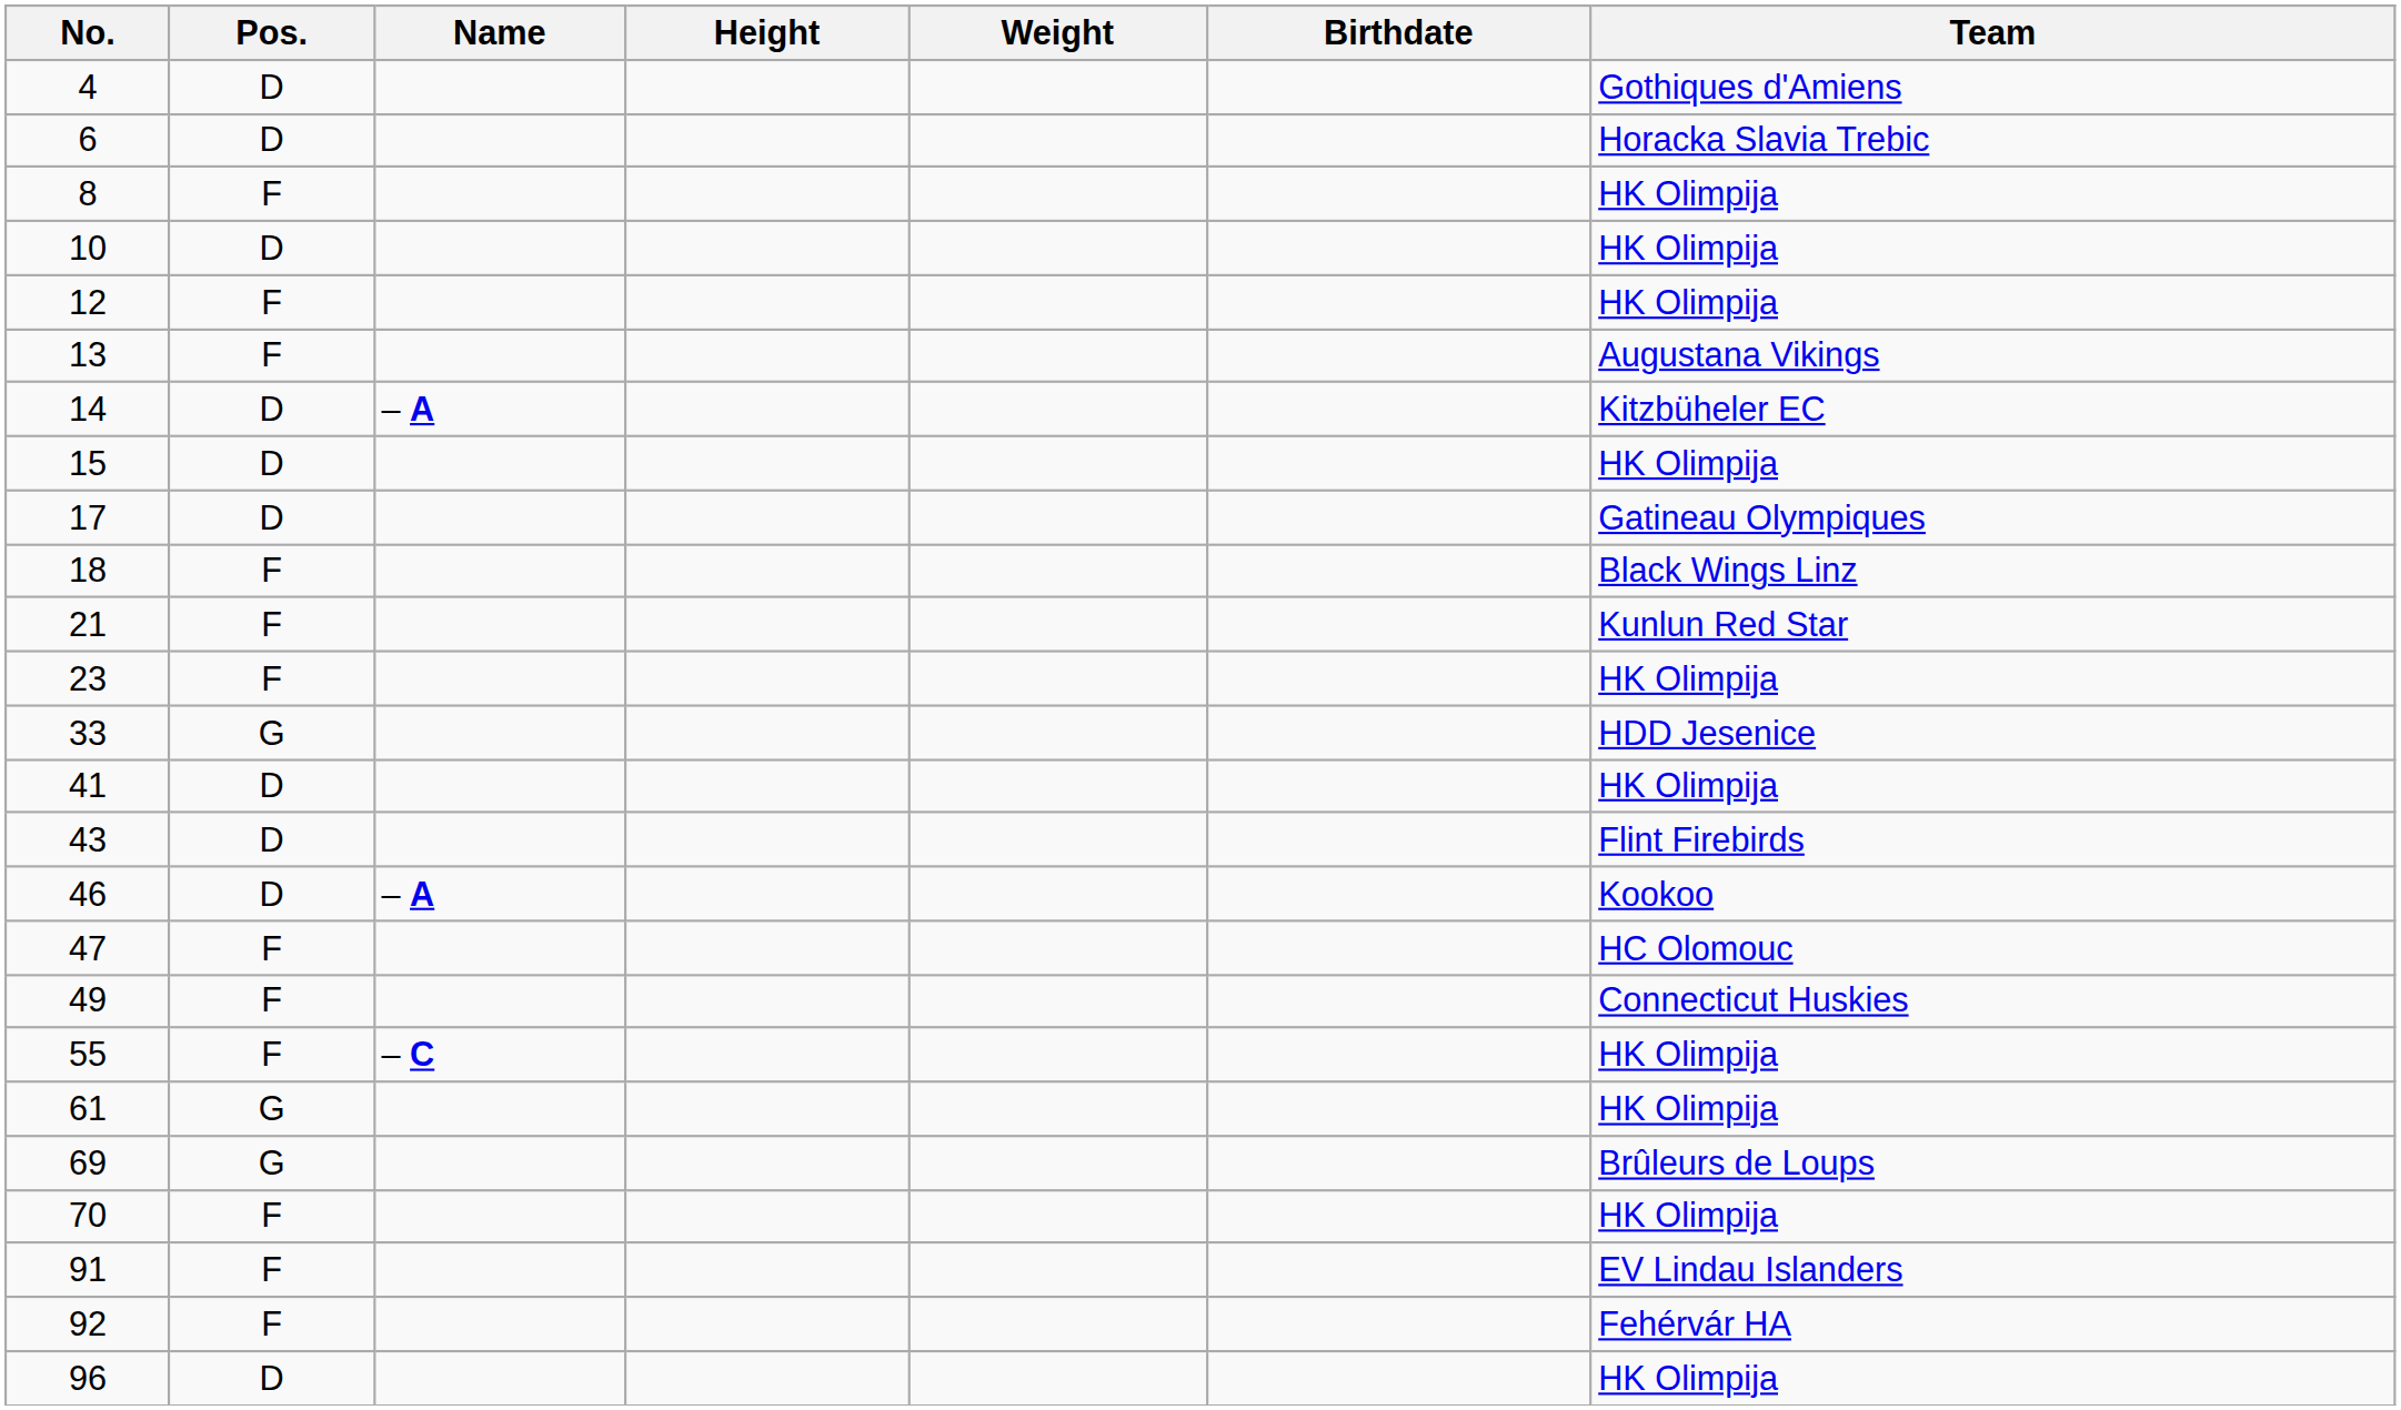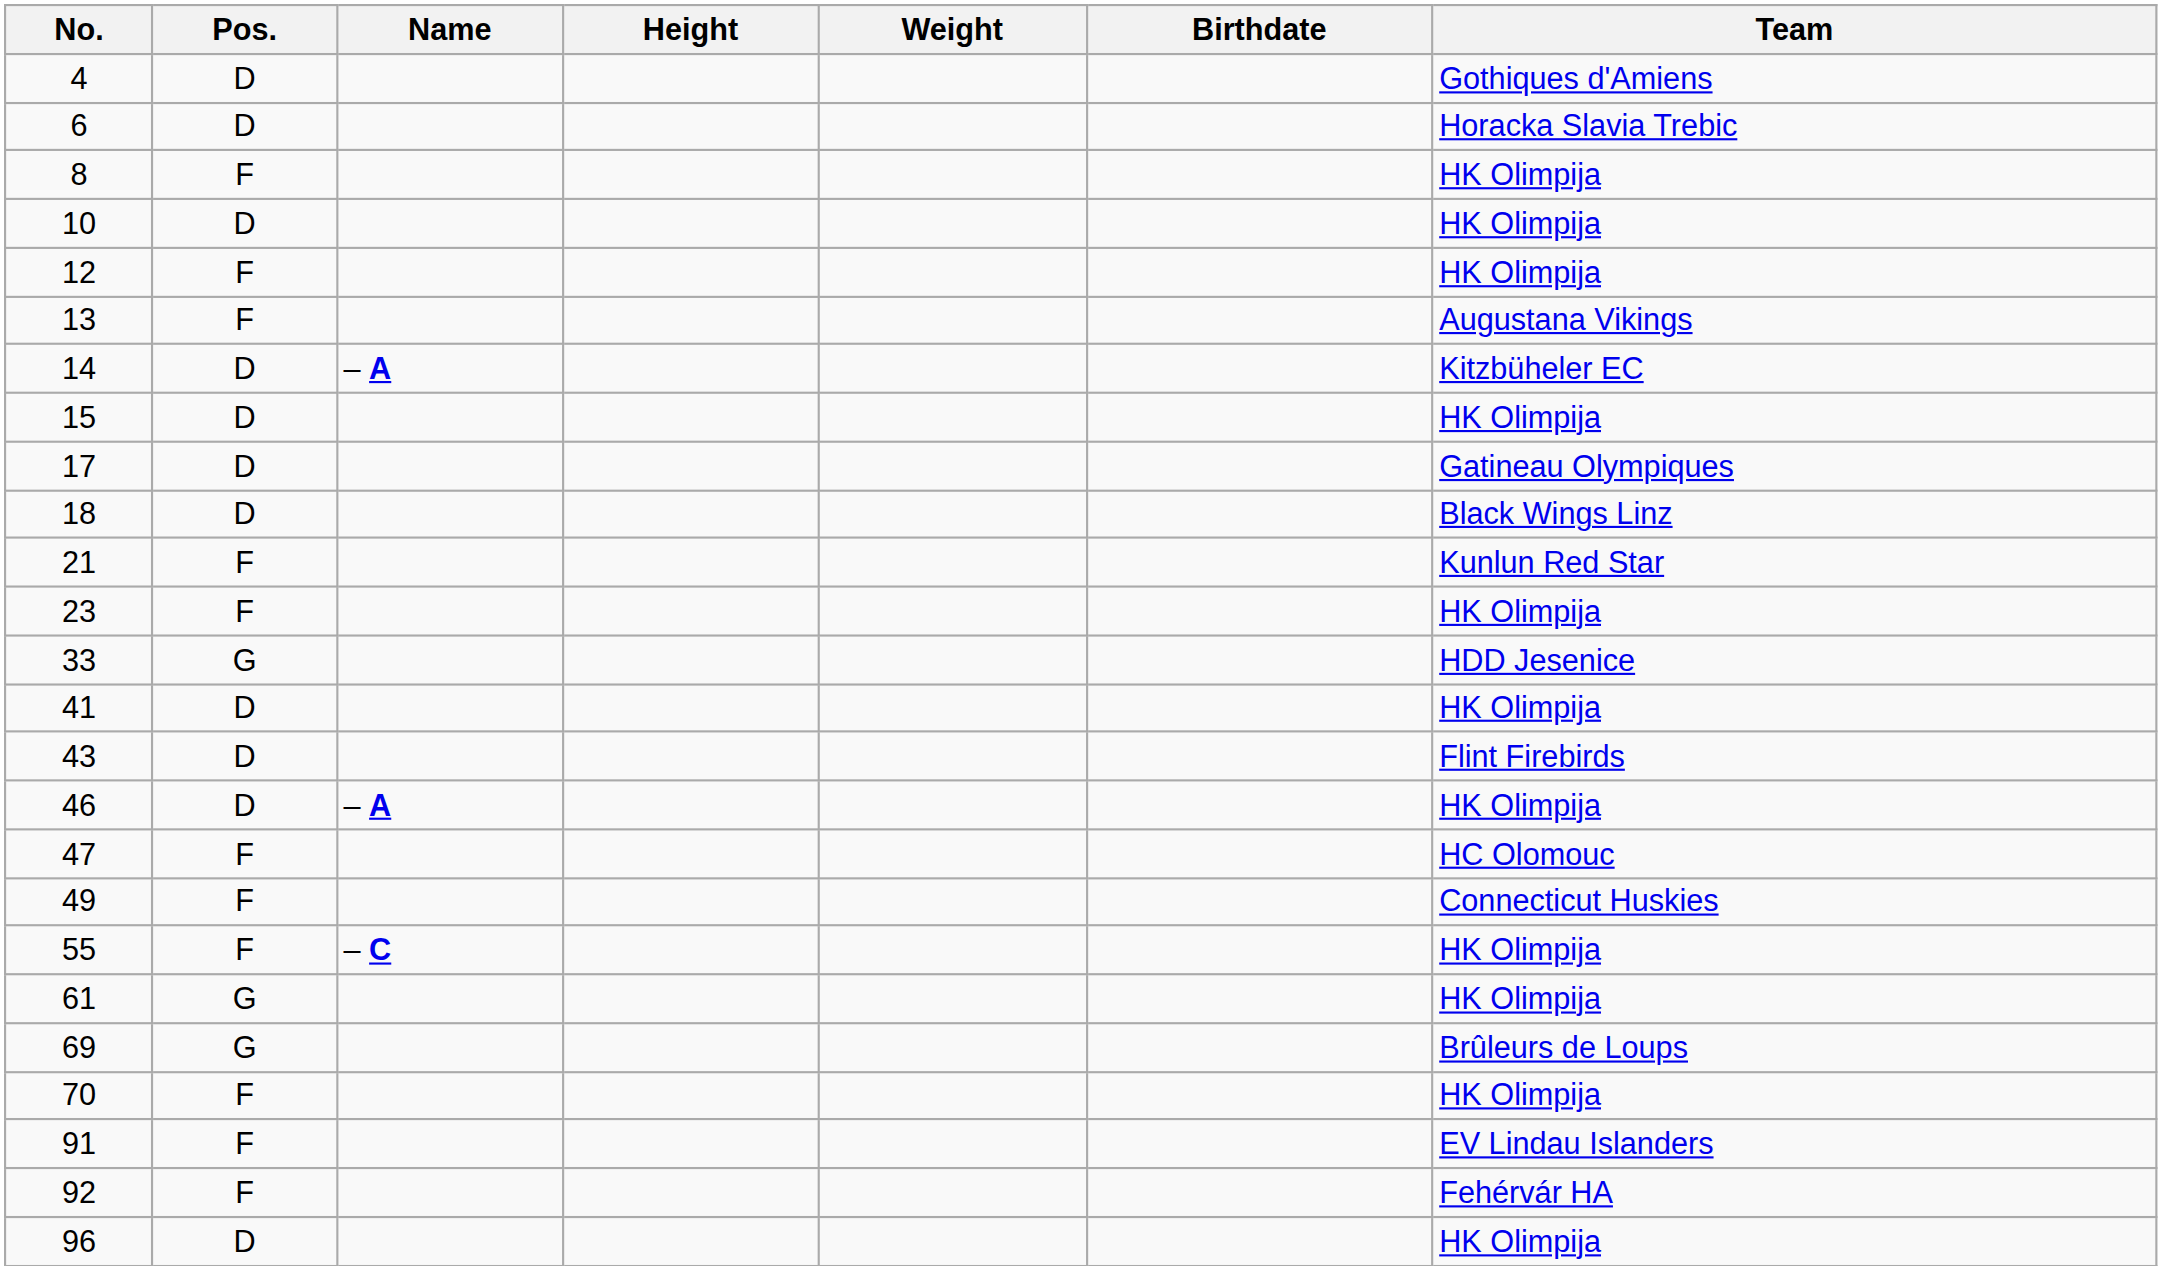18 | Pos.: F -> D
46 | Team: Kookoo -> HK Olimpija
